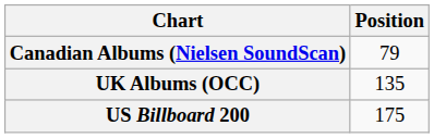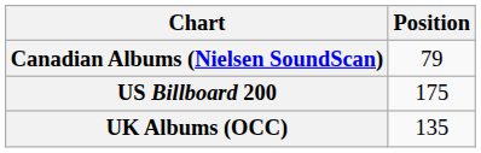rows swapped: UK Albums (OCC) <-> US Billboard 200
